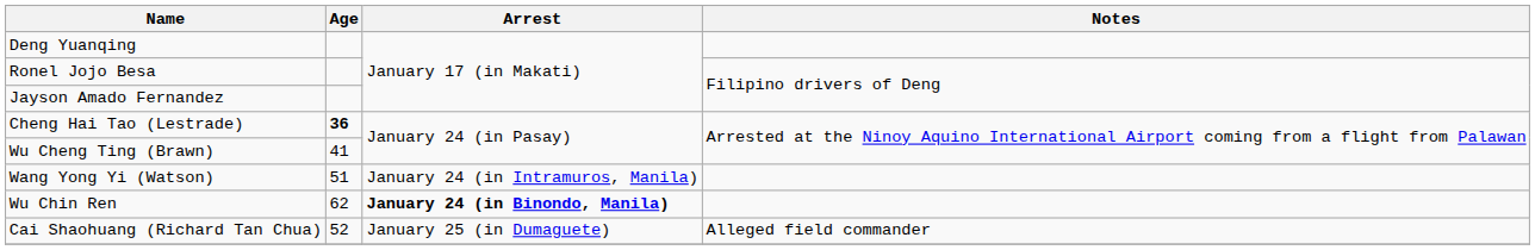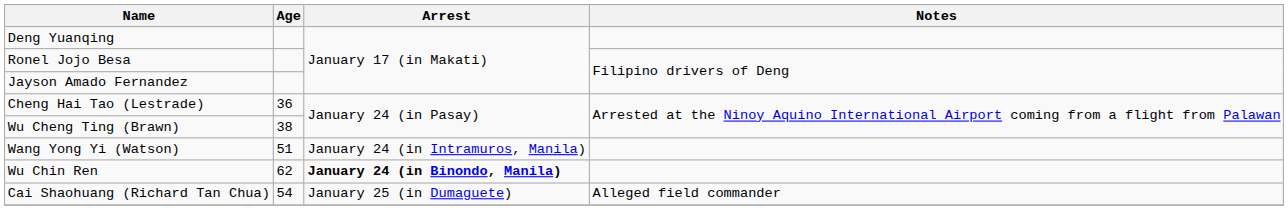Cheng Hai Tao (Lestrade) | Age: bold -> normal
Wu Cheng Ting (Brawn) | Age: 41 -> 38
Cai Shaohuang (Richard Tan Chua) | Age: 52 -> 54
